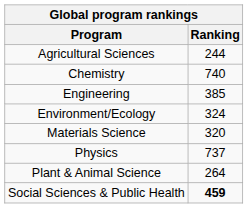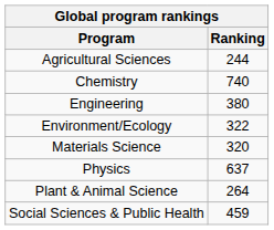Engineering | Ranking: 385 -> 380
Environment/Ecology | Ranking: 324 -> 322
Physics | Ranking: 737 -> 637
Social Sciences & Public Health | Ranking: bold -> normal
